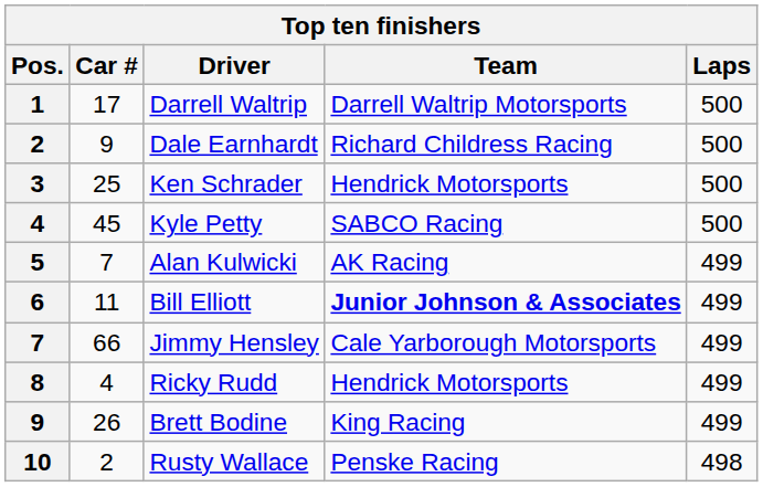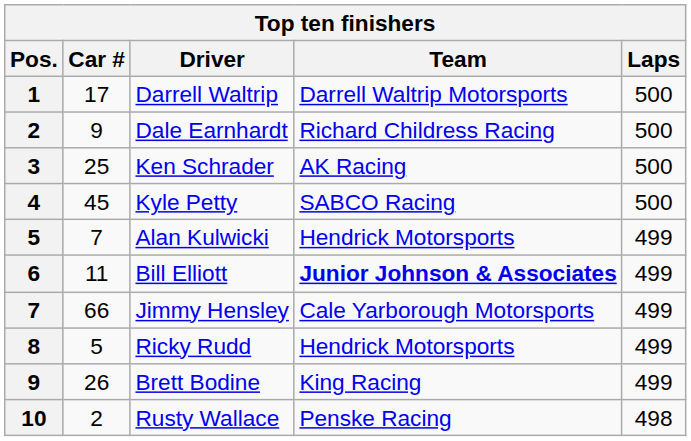Ken Schrader | Team: Hendrick Motorsports -> AK Racing
Alan Kulwicki | Team: AK Racing -> Hendrick Motorsports
Ricky Rudd | Car #: 4 -> 5
